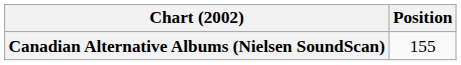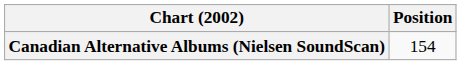Canadian Alternative Albums (Nielsen SoundScan) | Position: 155 -> 154
